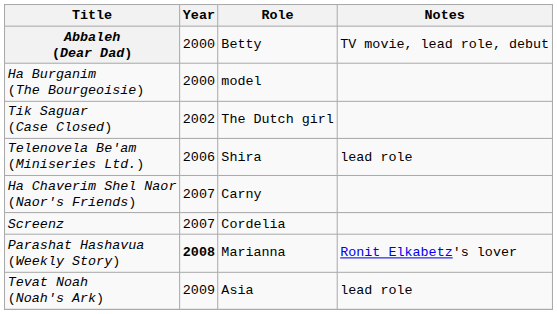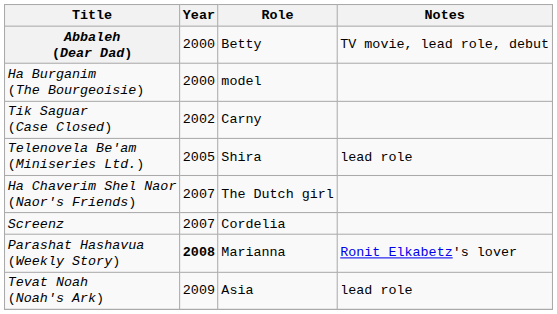Tik Saguar (Case Closed) | Role: The Dutch girl -> Carny
Telenovela Be'am (Miniseries Ltd.) | Year: 2006 -> 2005
Ha Chaverim Shel Naor (Naor's Friends) | Role: Carny -> The Dutch girl
